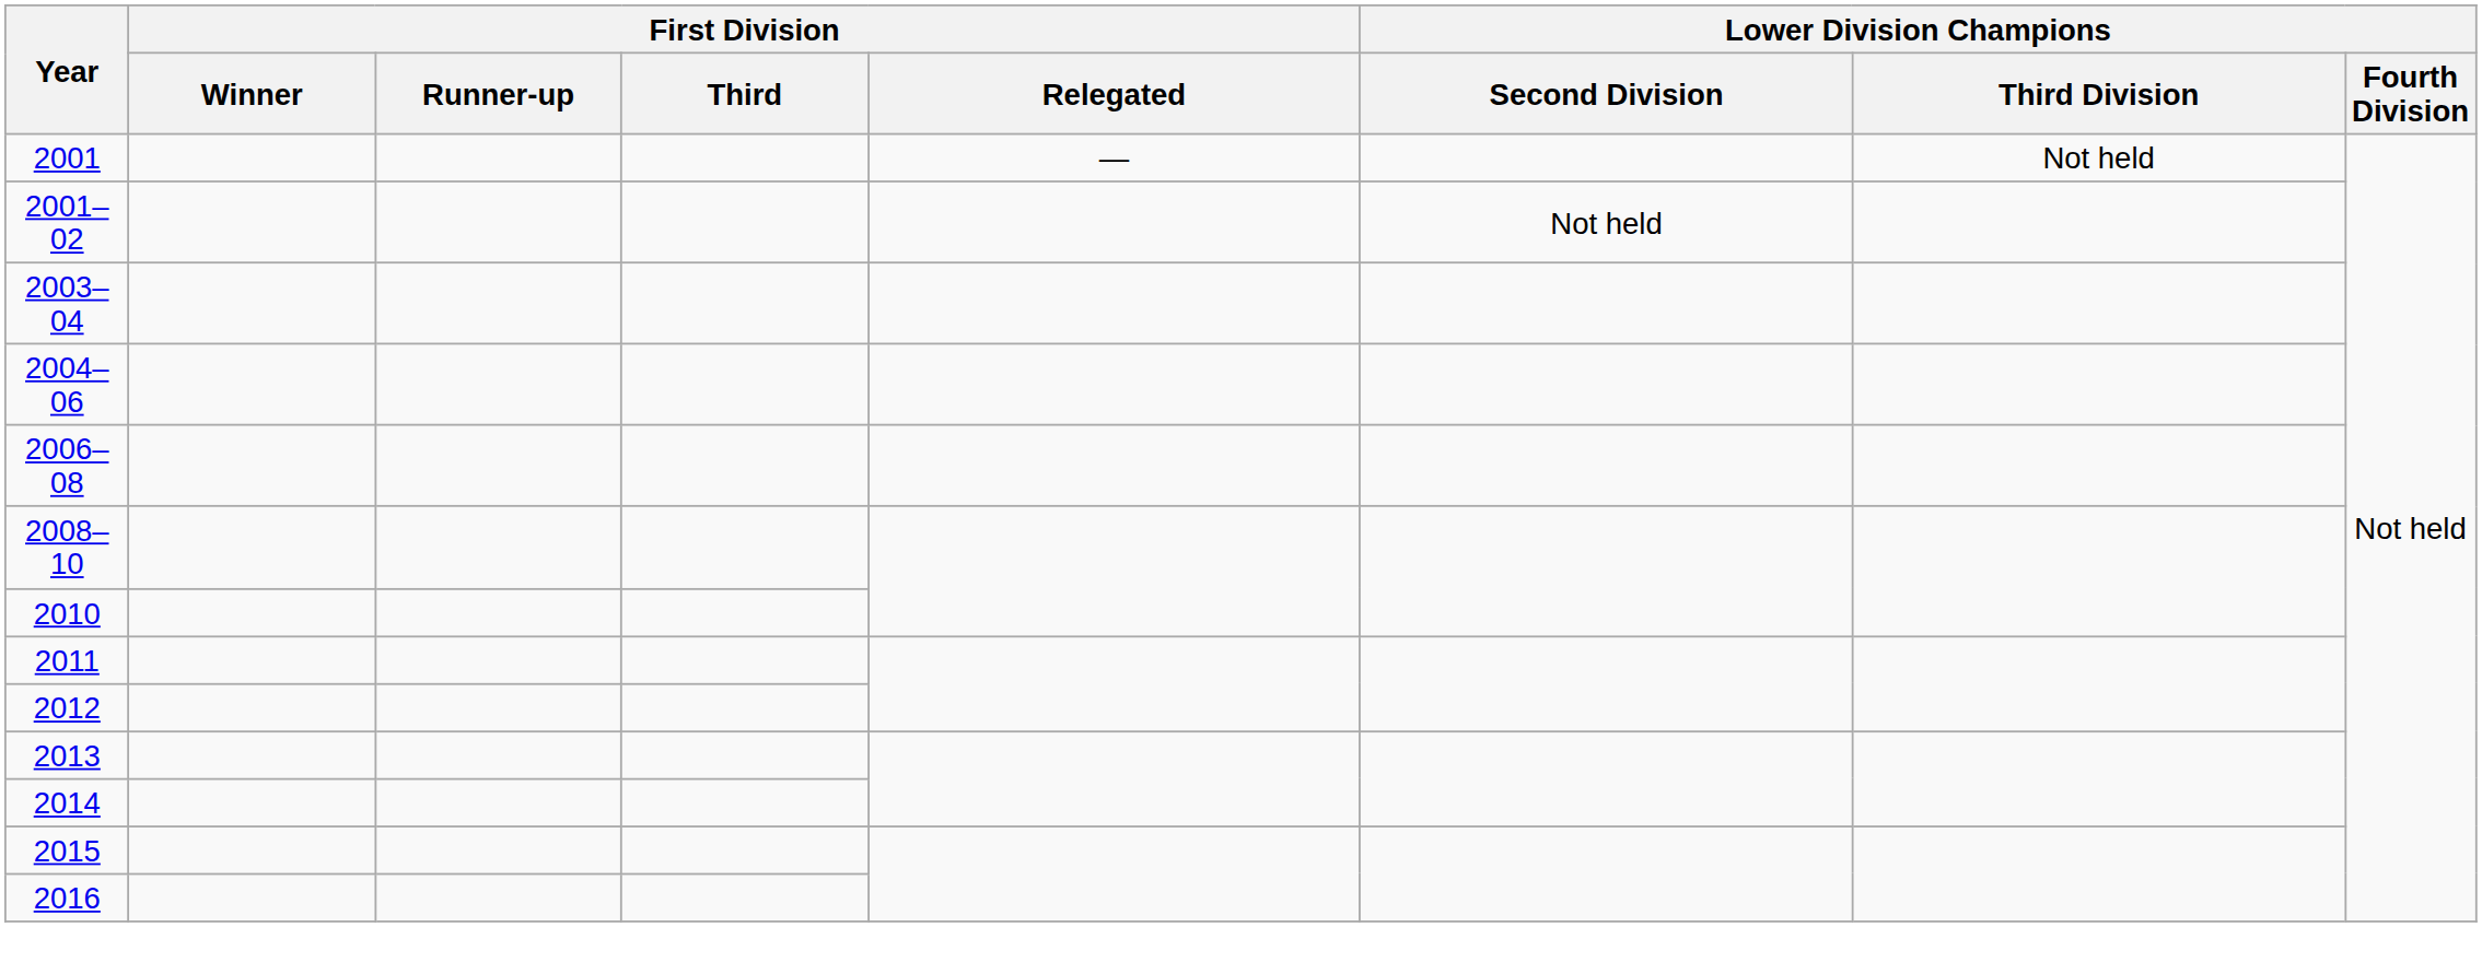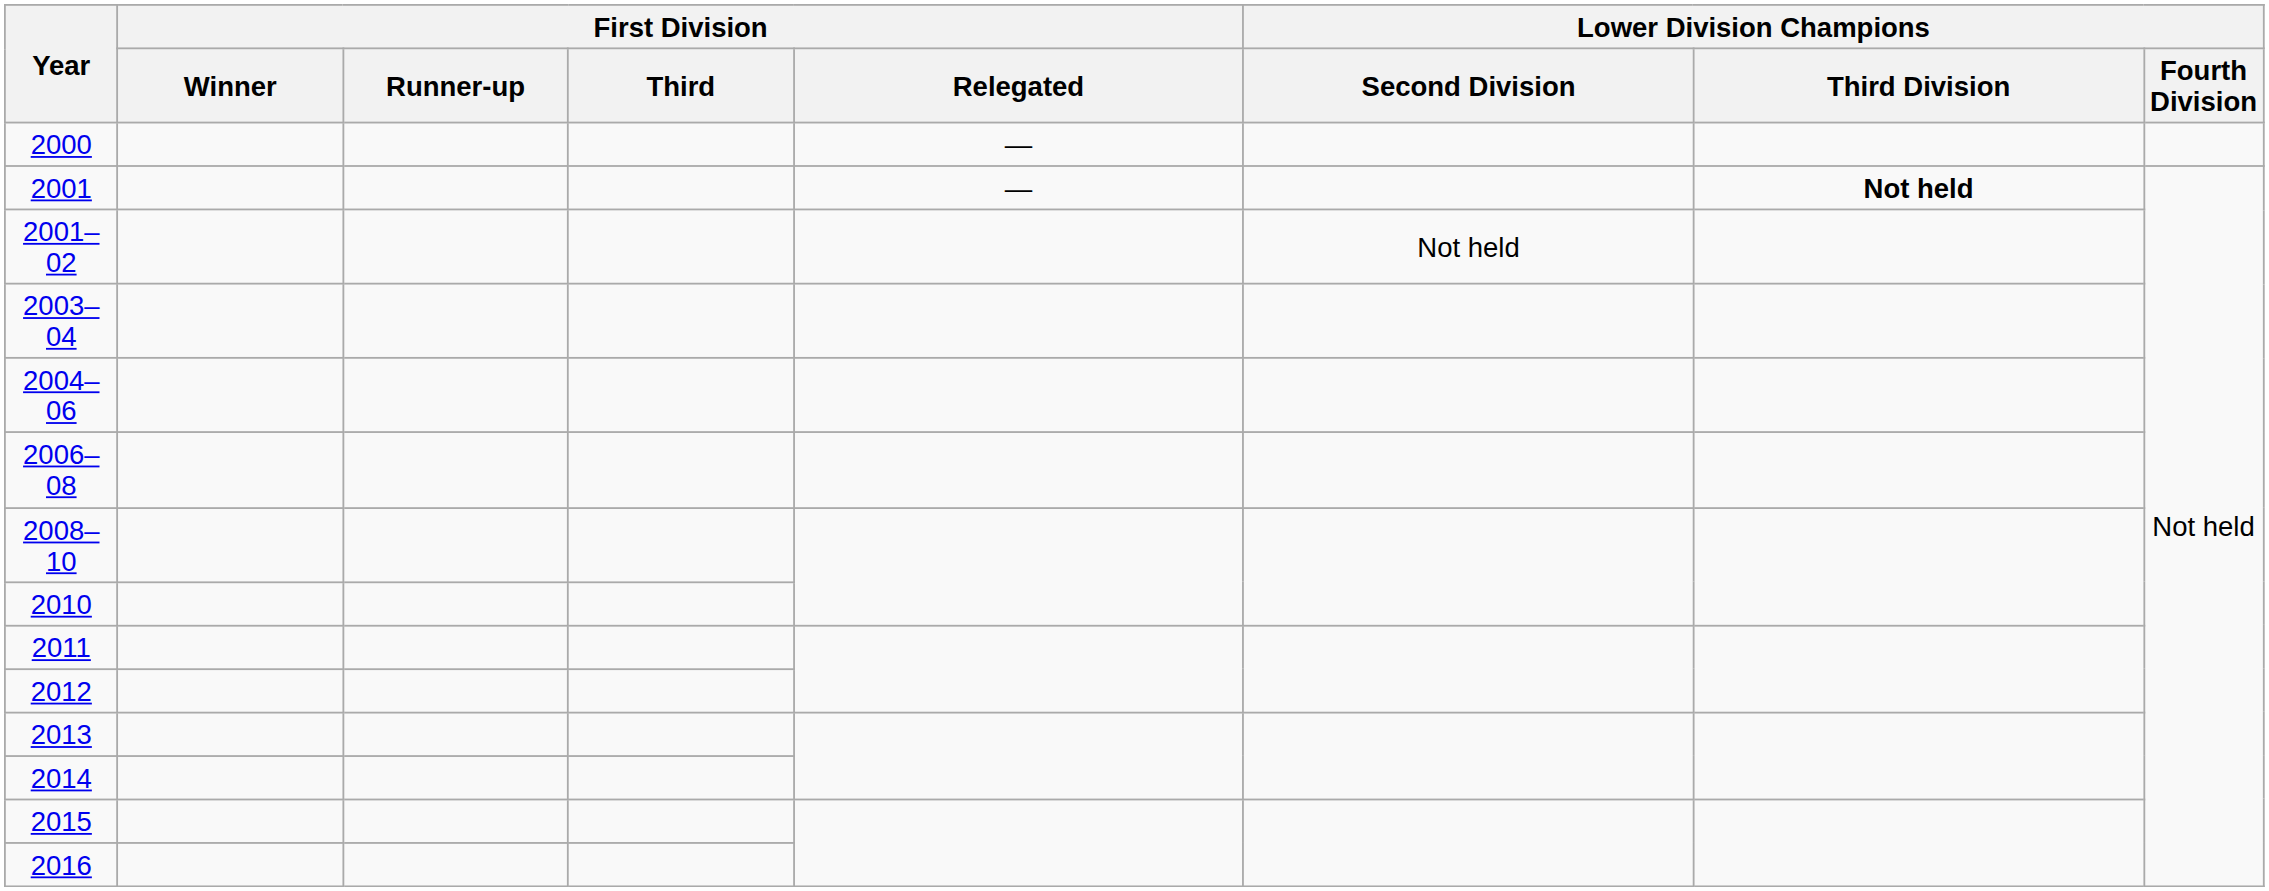+ row: 2000 | —
2001 | Lower Division Champions / Third Division: normal -> bold
